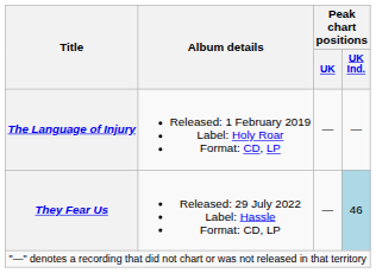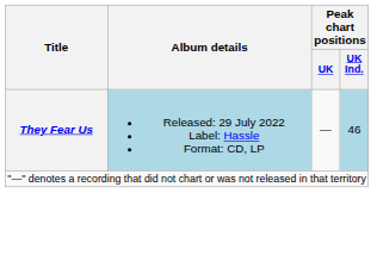- row: The Language of Injury | Released: 1 February 2019 Label: Holy Roar Format: CD, LP | — | —
They Fear Us | Album details: no background -> lightblue background
